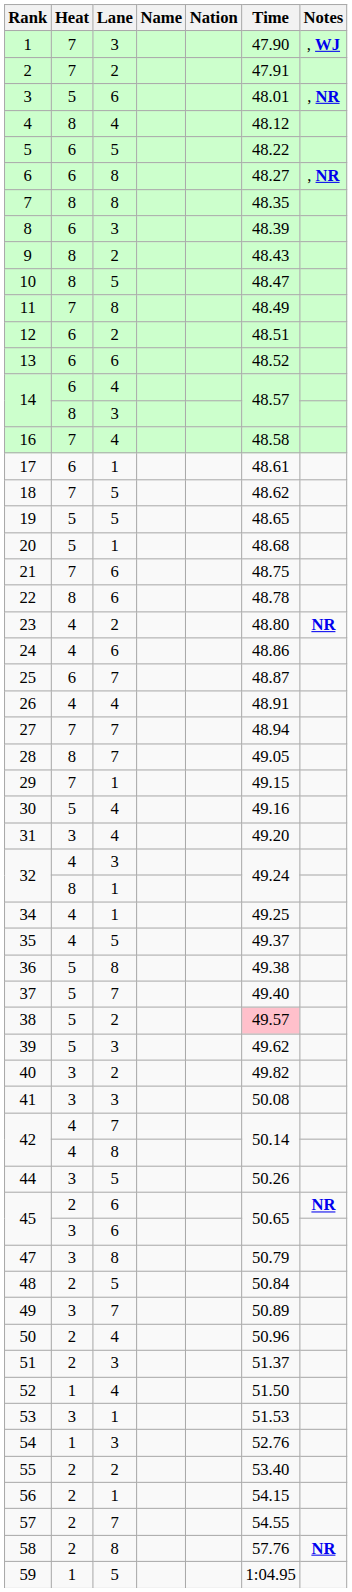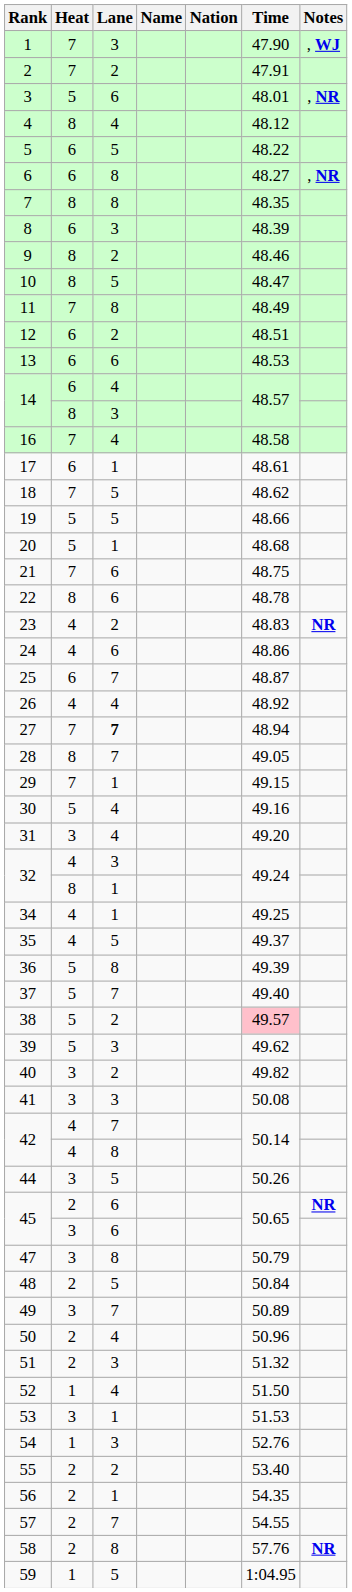9 | Time: 48.43 -> 48.46
13 | Time: 48.52 -> 48.53
19 | Time: 48.65 -> 48.66
23 | Time: 48.80 -> 48.83
26 | Time: 48.91 -> 48.92
27 | Lane: normal -> bold
36 | Time: 49.38 -> 49.39
51 | Time: 51.37 -> 51.32
56 | Time: 54.15 -> 54.35
